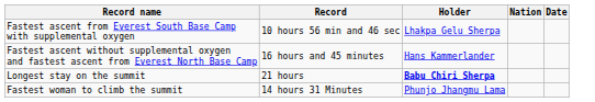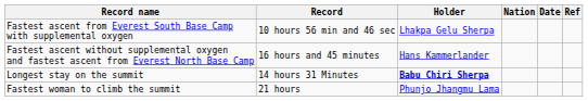+ column: Ref
Longest stay on the summit | Record: 21 hours -> 14 hours 31 Minutes
Fastest woman to climb the summit | Record: 14 hours 31 Minutes -> 21 hours
